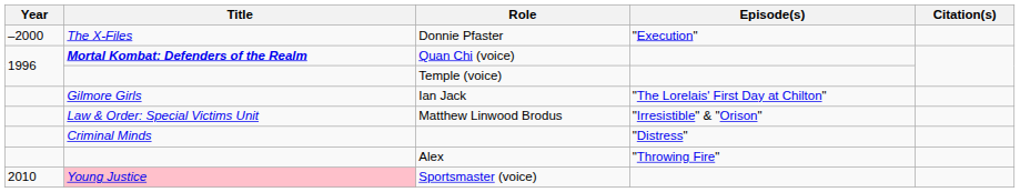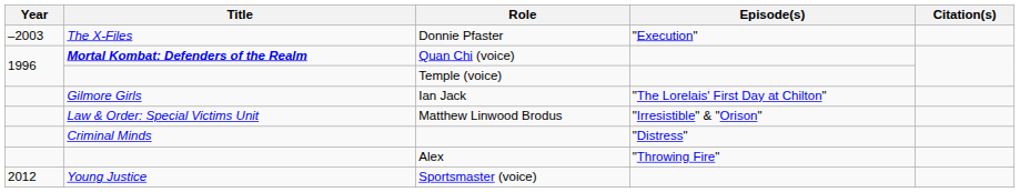Donnie Pfaster | Year: –2000 -> –2003
Sportsmaster (voice) | Year: 2010 -> 2012
Sportsmaster (voice) | Title: pink background -> no background
